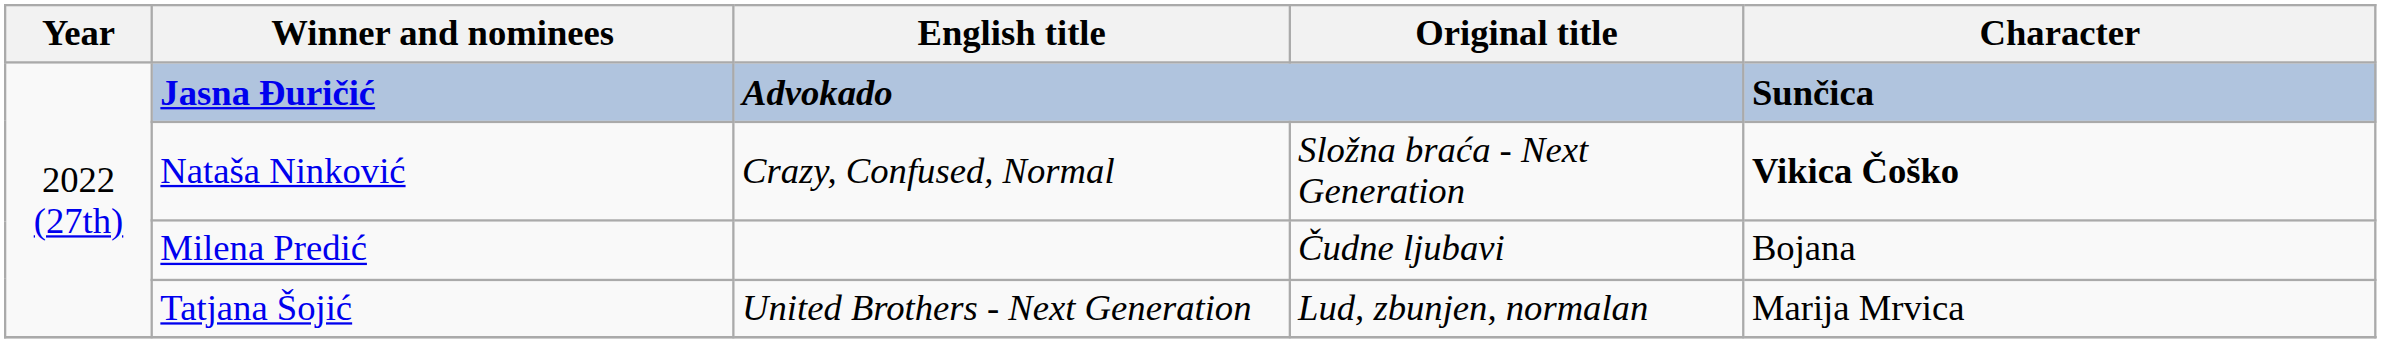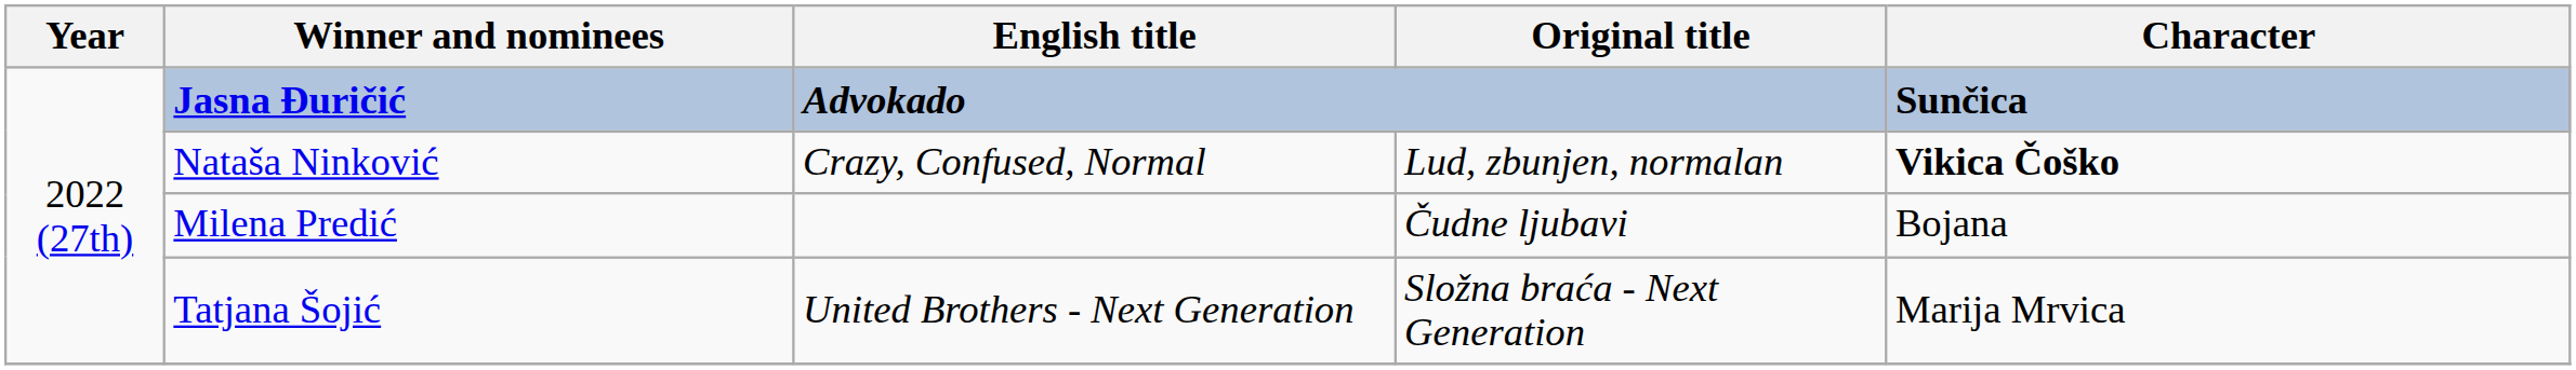Nataša Ninković | Original title: Složna braća - Next Generation -> Lud, zbunjen, normalan
Tatjana Šojić | Original title: Lud, zbunjen, normalan -> Složna braća - Next Generation
